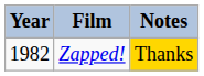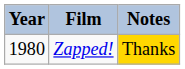Zapped! | Year: 1982 -> 1980
